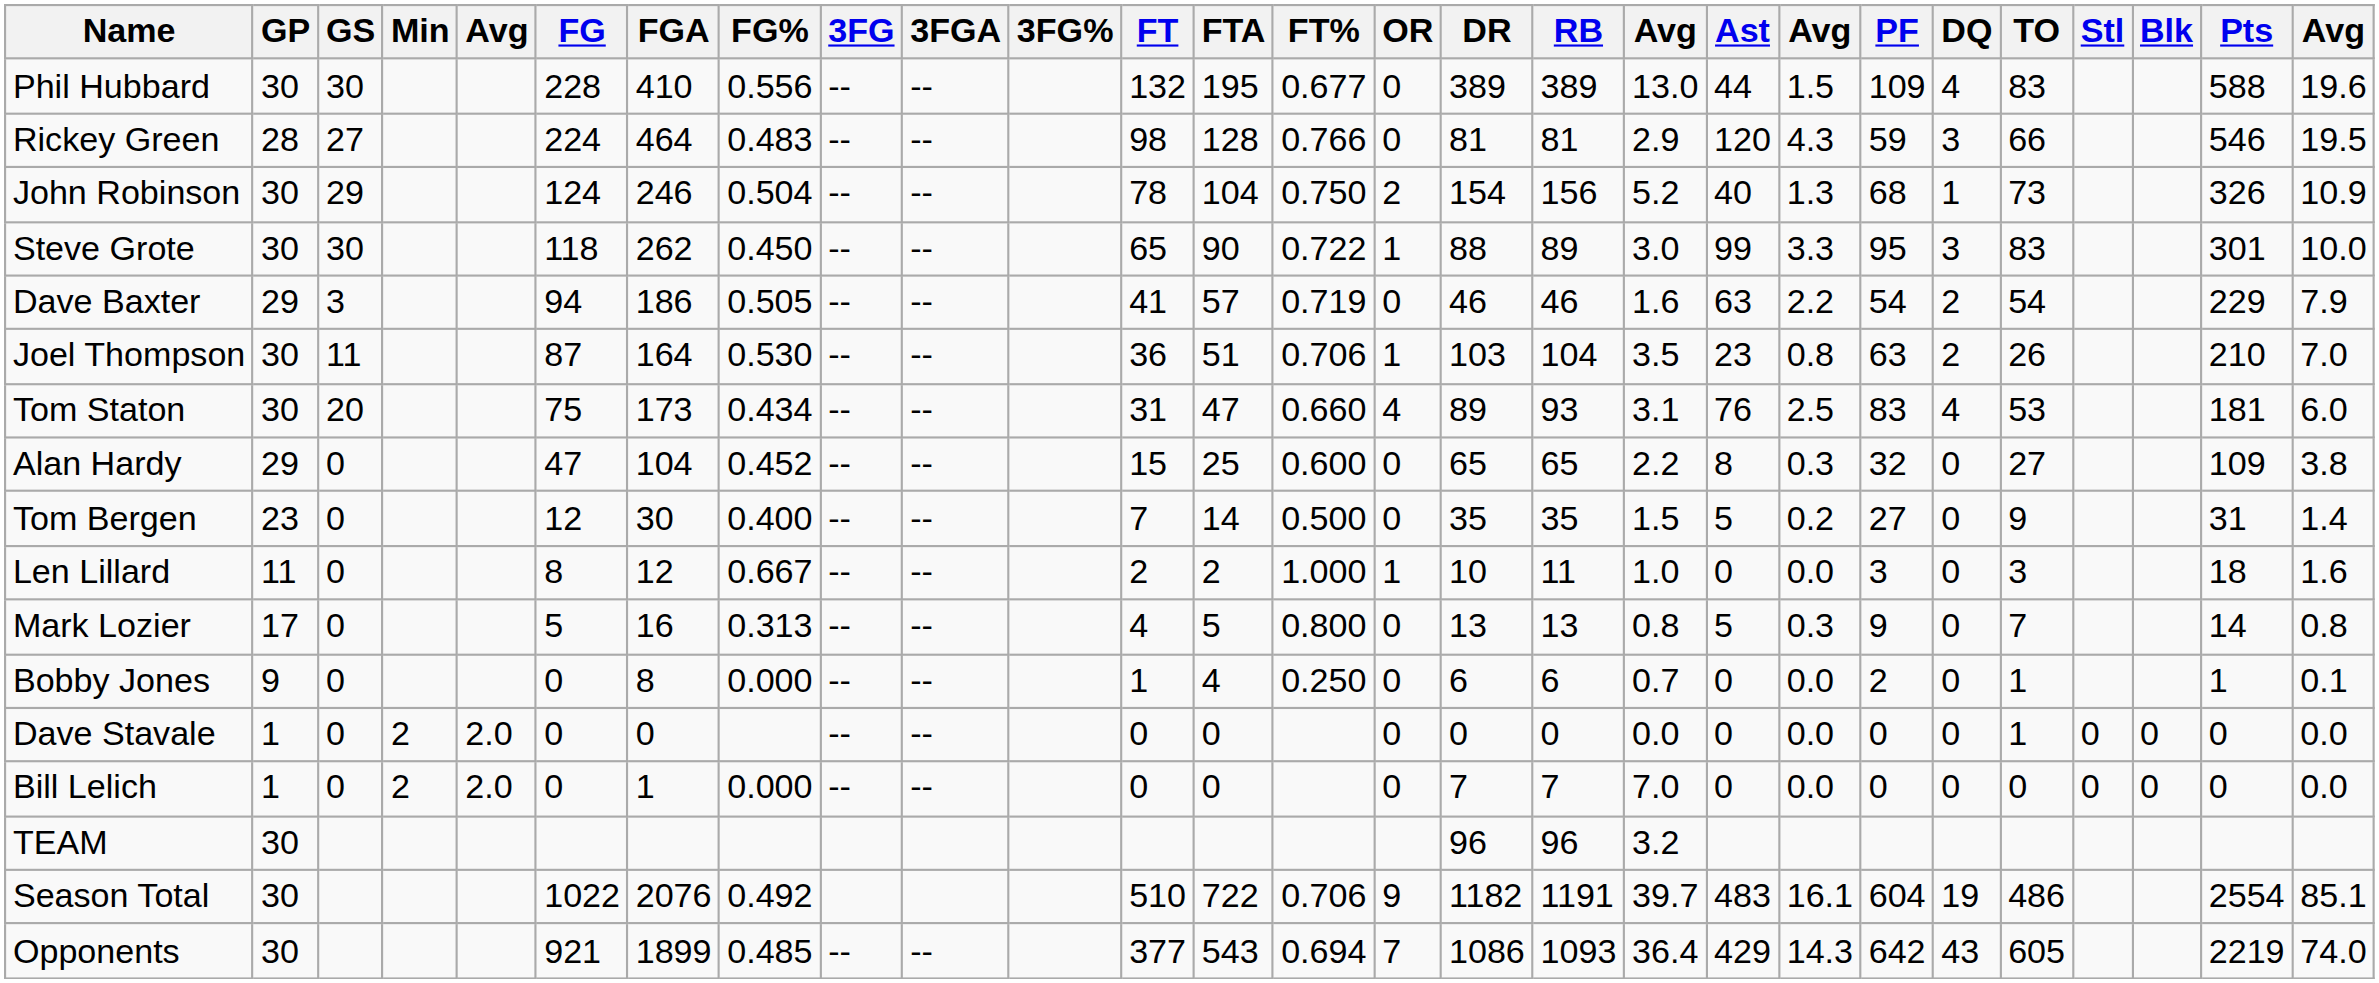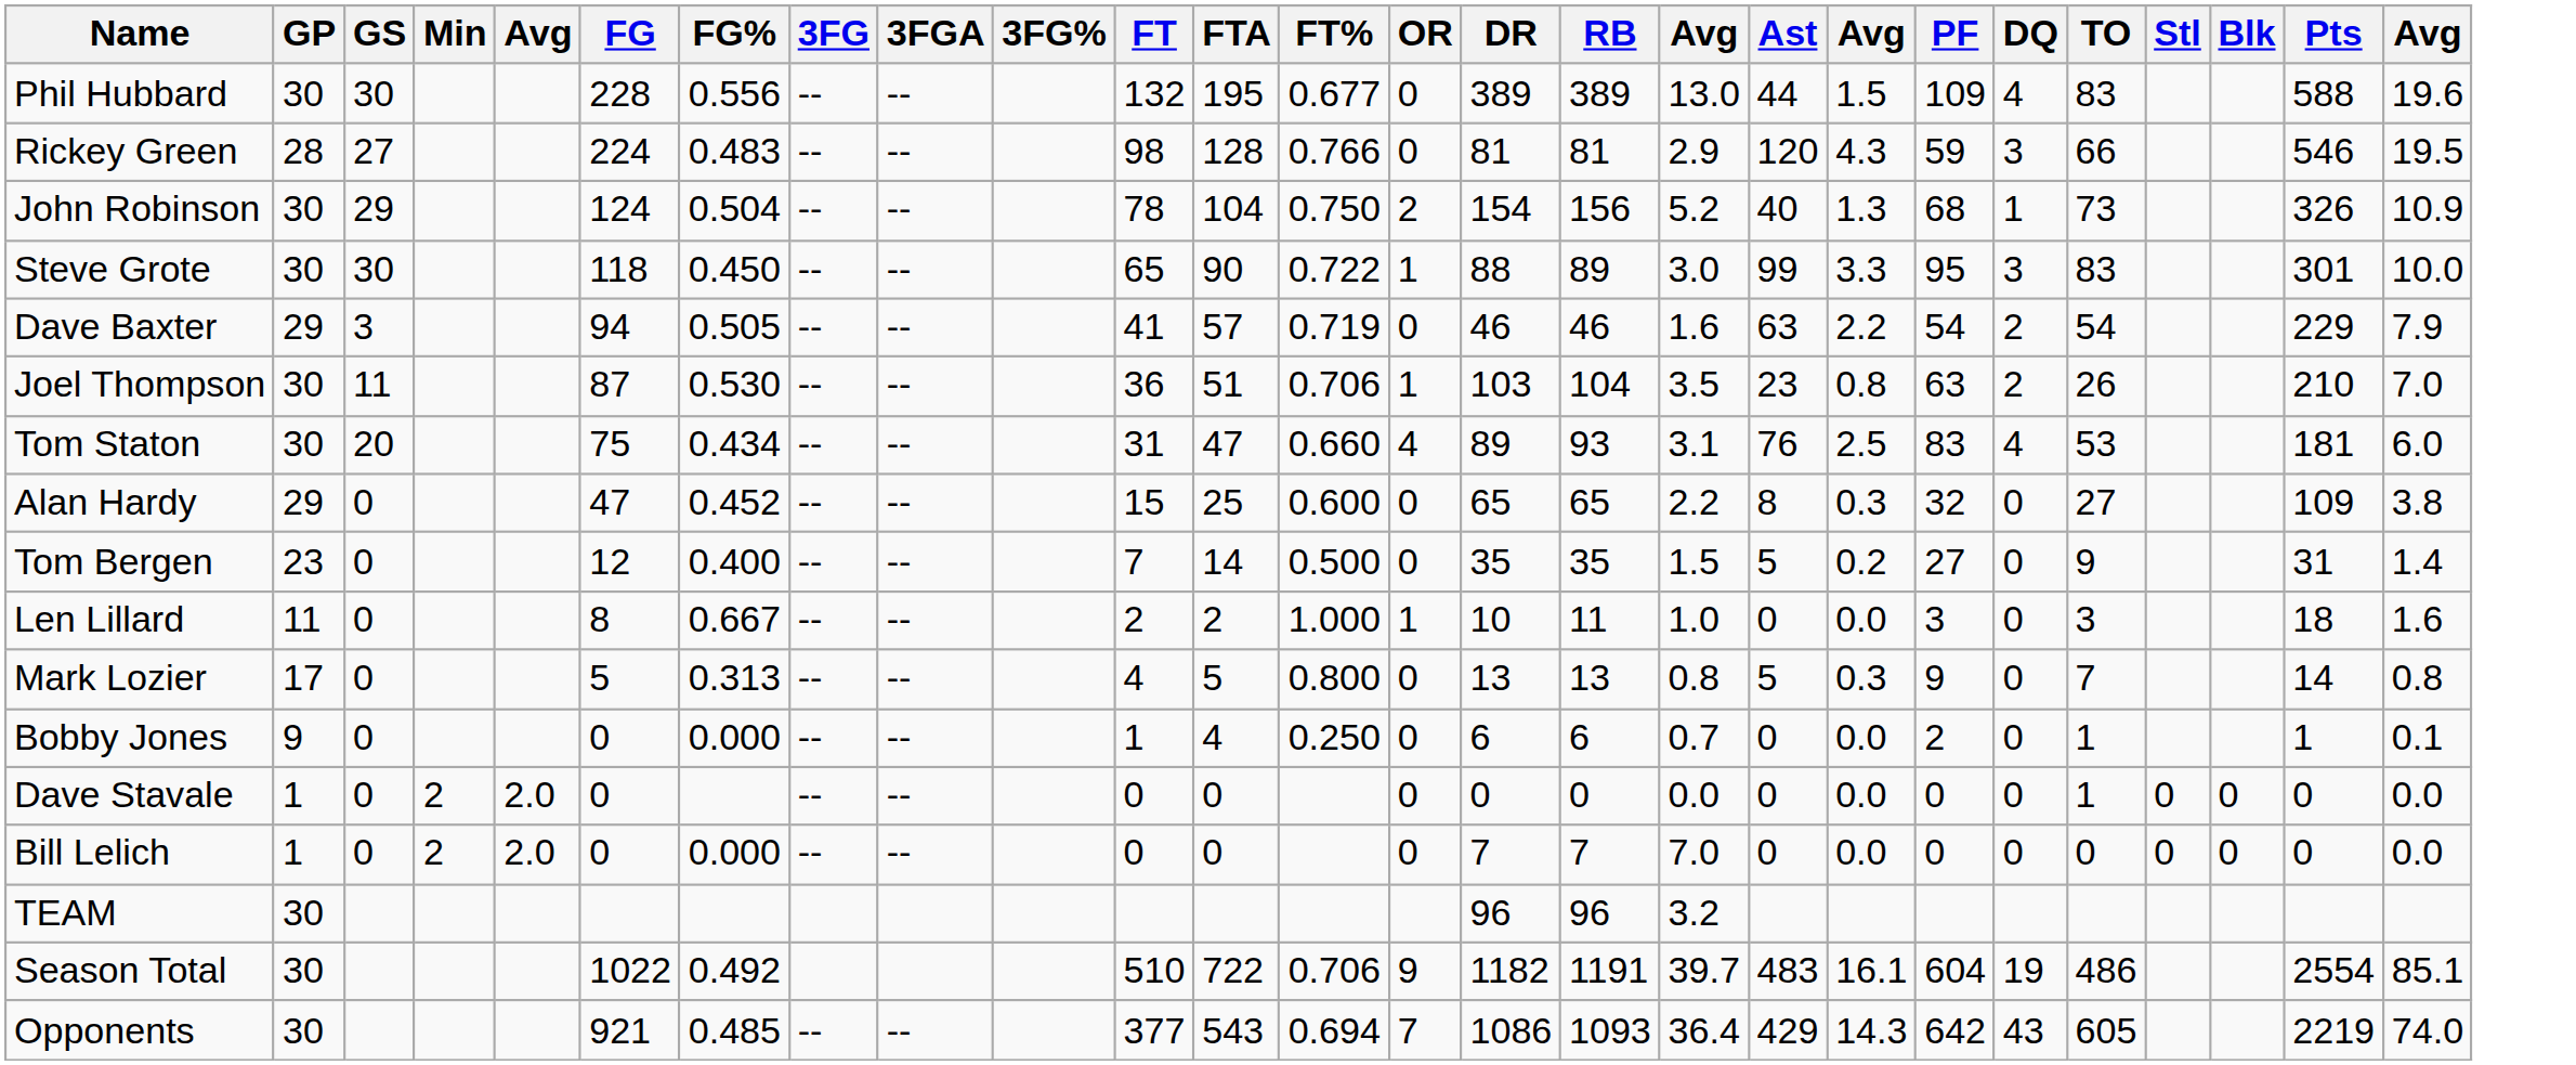- column: FGA | 410 | 464 | 246 | 262 | 186 | 164 | 173 | 104 | 30 | 12 | 16 | 8 | 0 | 1 | 2076 | 1899
